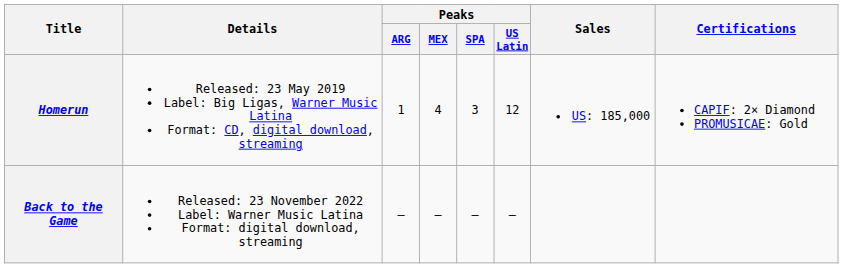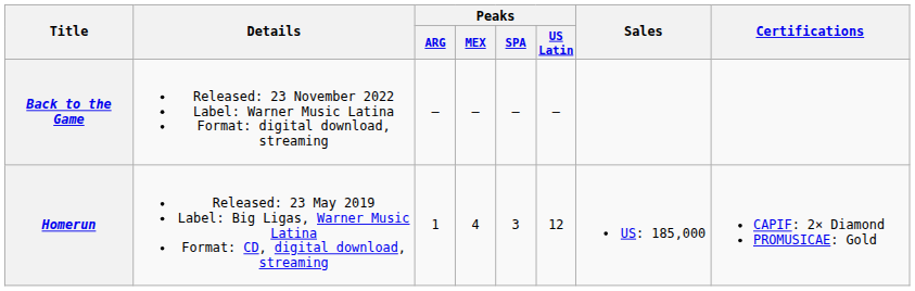rows swapped: Homerun <-> Back to the Game
